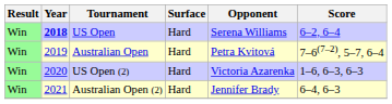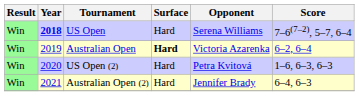US Open | Score: 6–2, 6–4 -> 7–6(7–2), 5–7, 6–4
Australian Open | Surface: normal -> bold
Australian Open | Opponent: Petra Kvitová -> Victoria Azarenka
Australian Open | Score: 7–6(7–2), 5–7, 6–4 -> 6–2, 6–4
US Open (2) | Opponent: Victoria Azarenka -> Petra Kvitová
